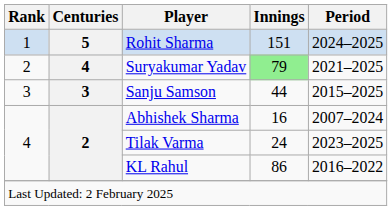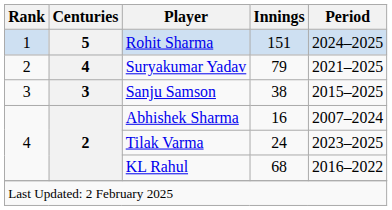Suryakumar Yadav | Innings: lightgreen background -> no background
Sanju Samson | Innings: 44 -> 38
KL Rahul | Innings: 86 -> 68
